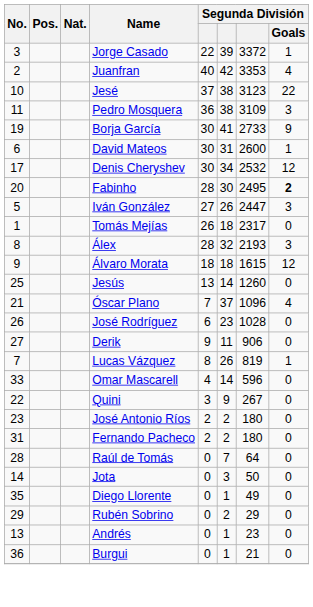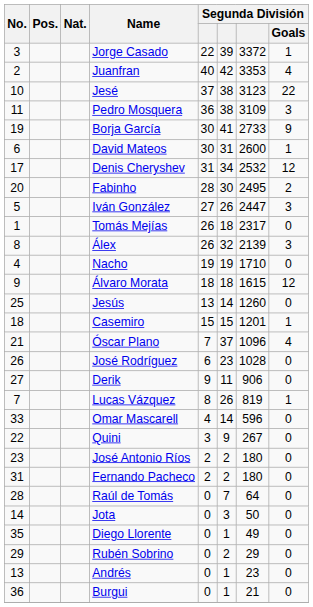Denis Cheryshev | column 5: 30 -> 31
Fabinho | Segunda División / Goals: bold -> normal
Álex | column 5: 28 -> 26
Álex | column 7: 2193 -> 2139
+ row: 4 | Nacho | 19 | 19 | 1710 | 0
+ row: 18 | Casemiro | 15 | 15 | 1201 | 1
